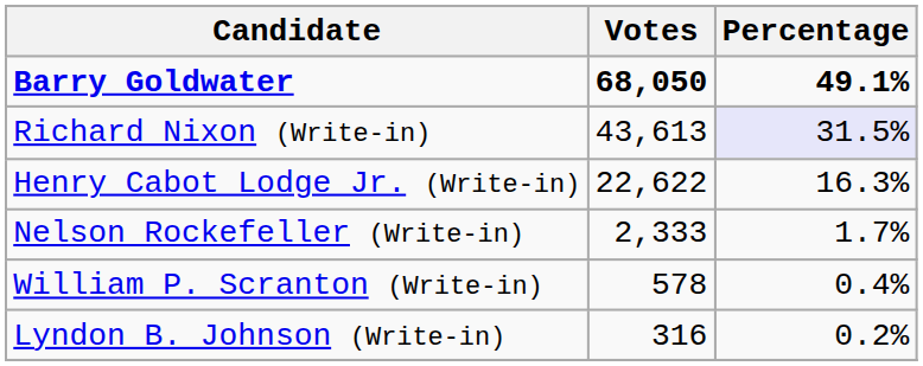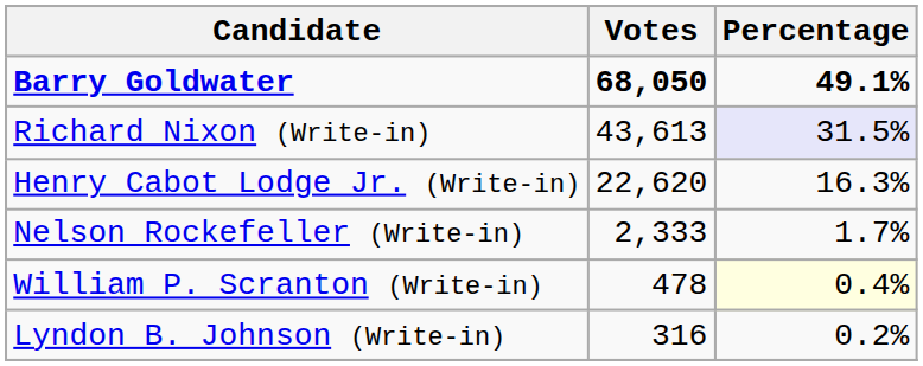Henry Cabot Lodge Jr. (Write-in) | Votes: 22,622 -> 22,620
William P. Scranton (Write-in) | Votes: 578 -> 478
William P. Scranton (Write-in) | Percentage: no background -> lightyellow background
